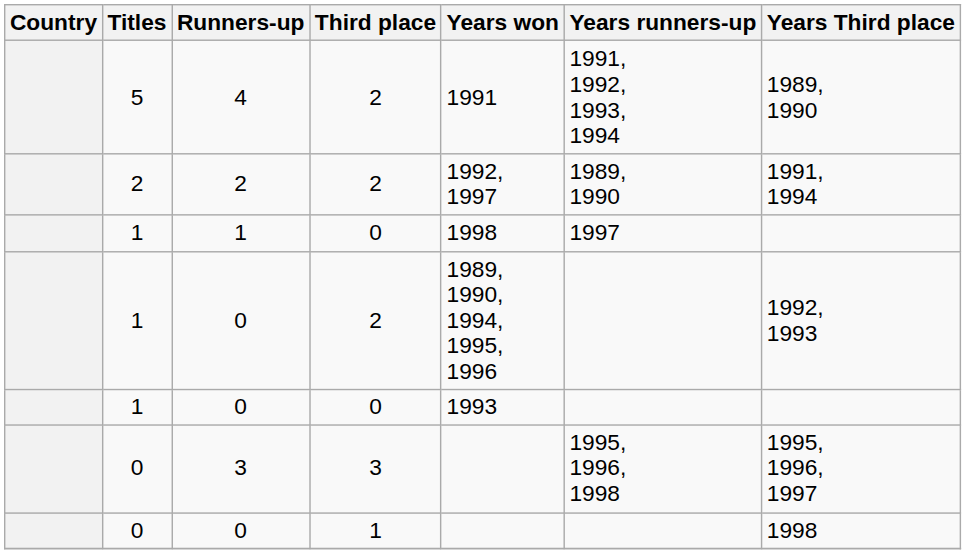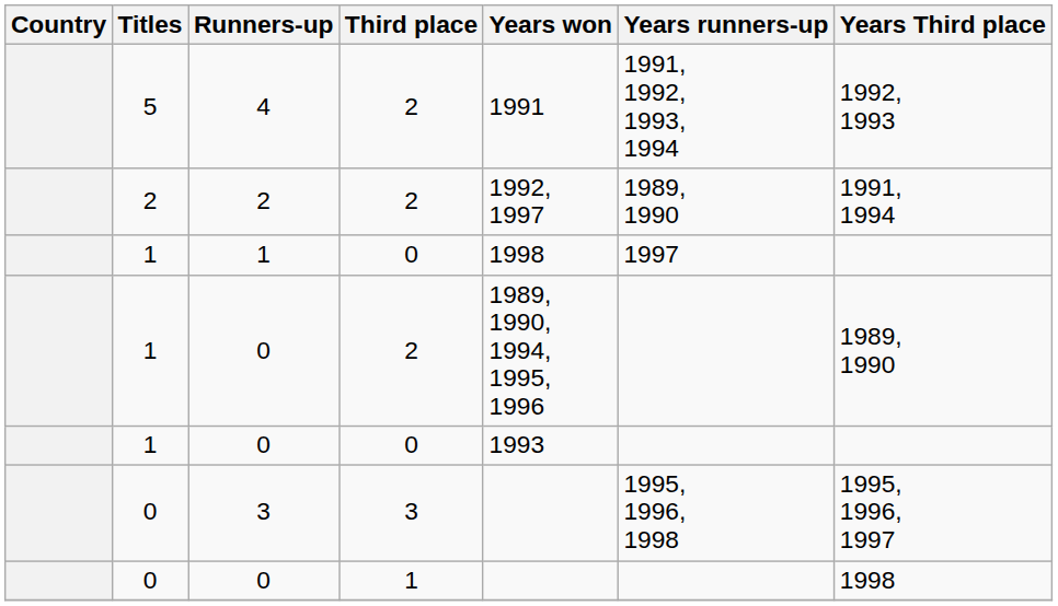4 | Years Third place: 1989, 1990 -> 1992, 1993
0 / 2 | Years Third place: 1992, 1993 -> 1989, 1990
